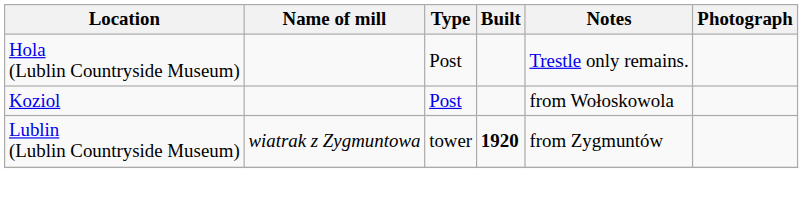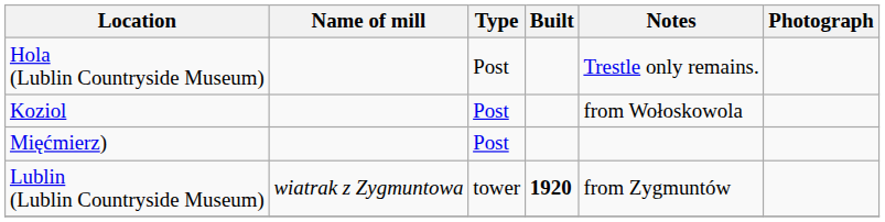+ row: Mięćmierz) | Post
